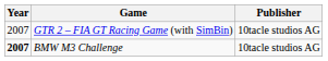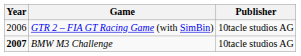GTR 2 – FIA GT Racing Game (with SimBin) | Year: 2007 -> 2006
